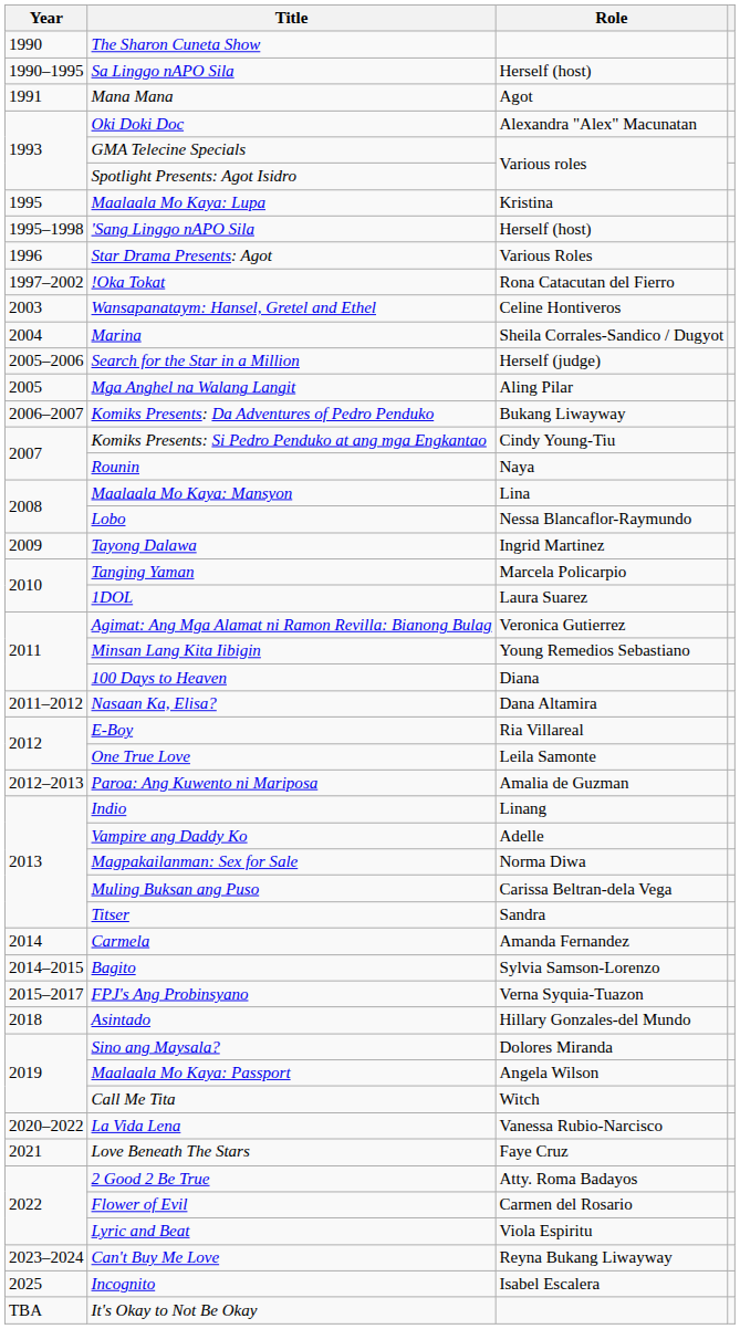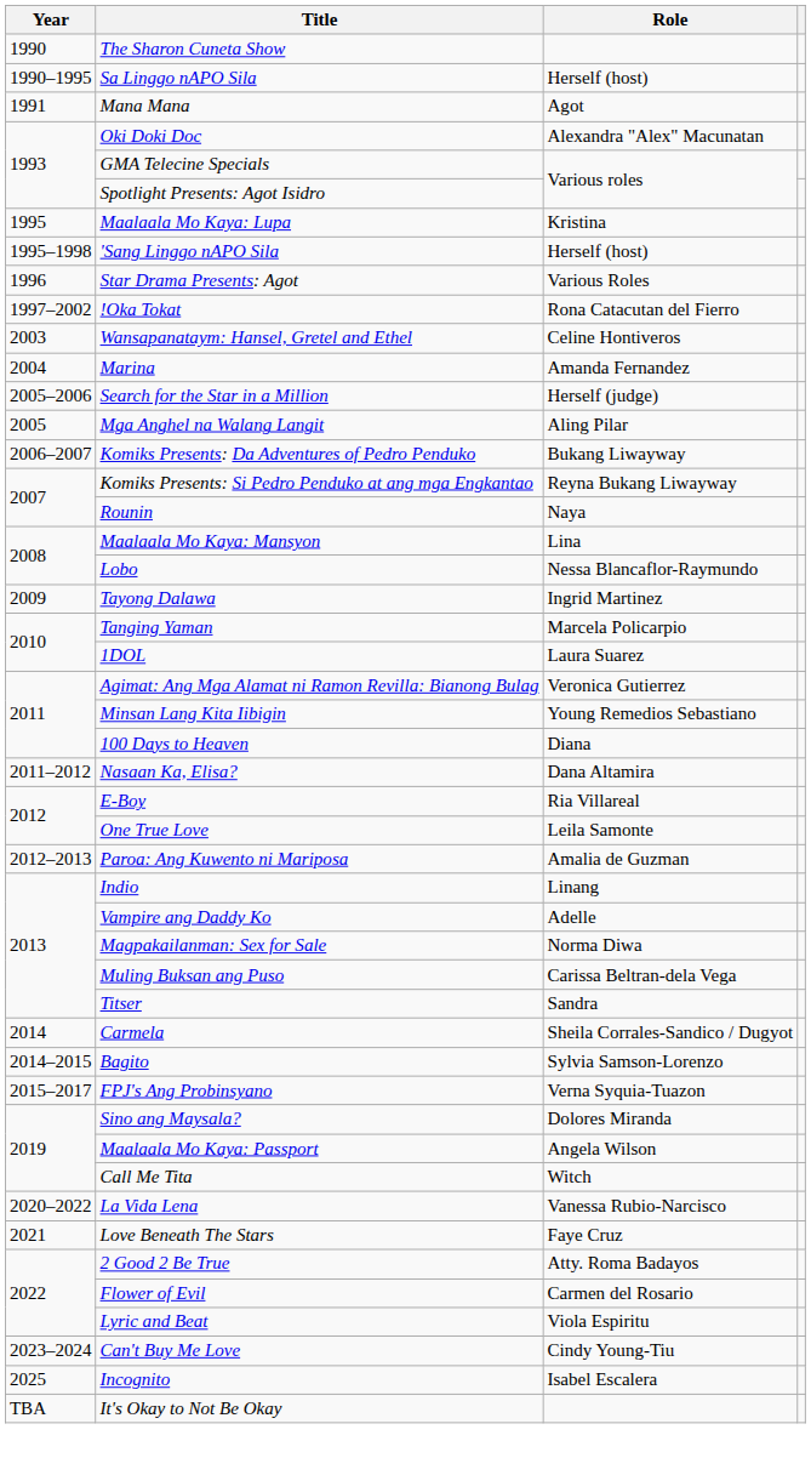Marina | Role: Sheila Corrales-Sandico / Dugyot -> Amanda Fernandez
Komiks Presents: Si Pedro Penduko at ang mga Engkantao | Role: Cindy Young-Tiu -> Reyna Bukang Liwayway
Carmela | Role: Amanda Fernandez -> Sheila Corrales-Sandico / Dugyot
- row: 2018 | Asintado | Hillary Gonzales-del Mundo
Can't Buy Me Love | Role: Reyna Bukang Liwayway -> Cindy Young-Tiu
